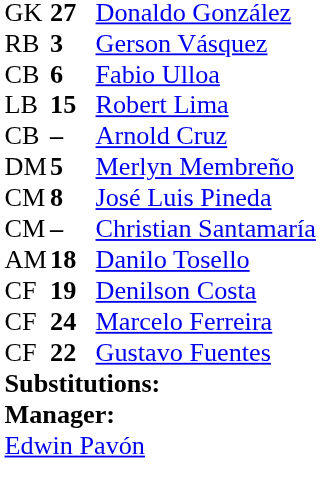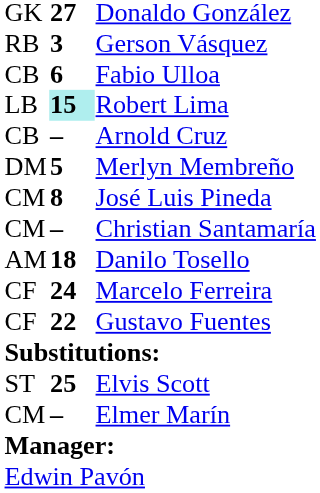Robert Lima | column 2: no background -> paleturquoise background
- row: CF | 19 | Denilson Costa
+ row: ST | 25 | Elvis Scott
+ row: CM | – | Elmer Marín
